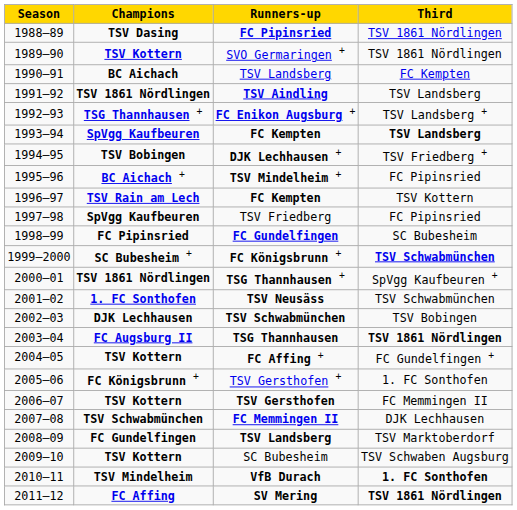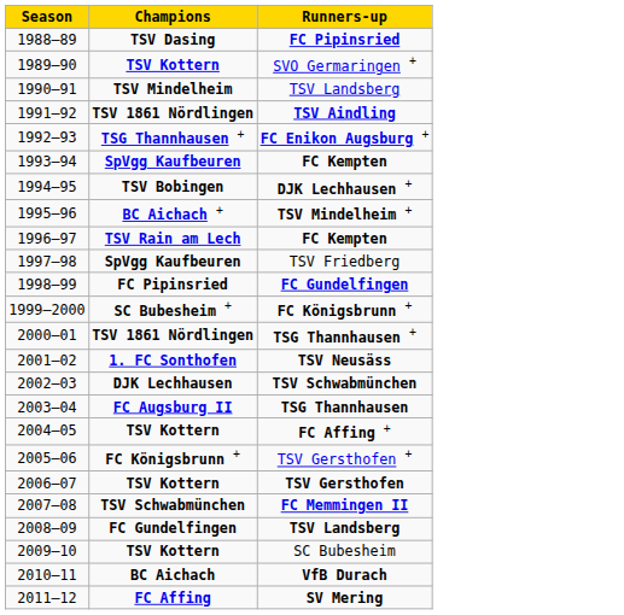- column: Third | TSV 1861 Nördlingen | TSV 1861 Nördlingen | FC Kempten | TSV Landsberg | TSV Landsberg + | TSV Landsberg | TSV Friedberg + | FC Pipinsried | TSV Kottern | FC Pipinsried | SC Bubesheim | TSV Schwabmünchen | SpVgg Kaufbeuren + | TSV Schwabmünchen | TSV Bobingen | TSV 1861 Nördlingen | FC Gundelfingen + | 1. FC Sonthofen | FC Memmingen II | DJK Lechhausen | TSV Marktoberdorf | TSV Schwaben Augsburg | 1. FC Sonthofen | TSV 1861 Nördlingen
1990–91 / TSV Landsberg | Champions: BC Aichach -> TSV Mindelheim
VfB Durach | Champions: TSV Mindelheim -> BC Aichach
